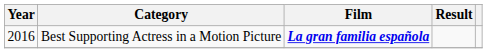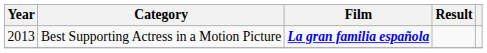Best Supporting Actress in a Motion Picture | Year: 2016 -> 2013
